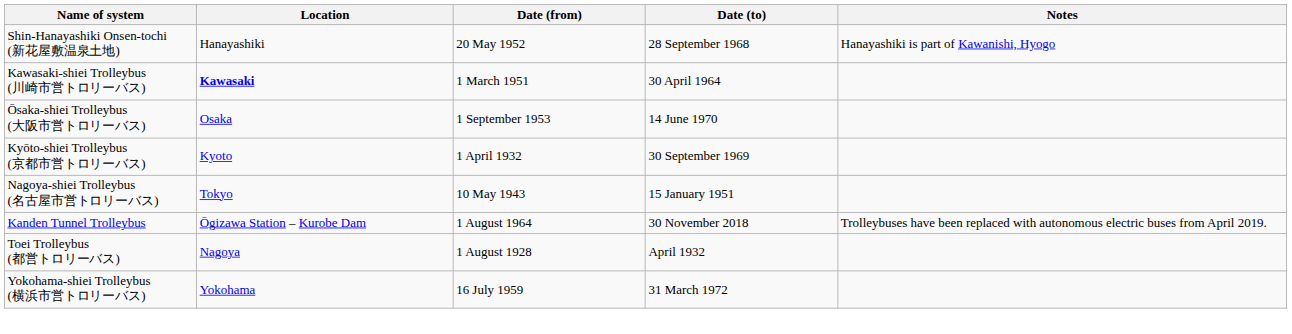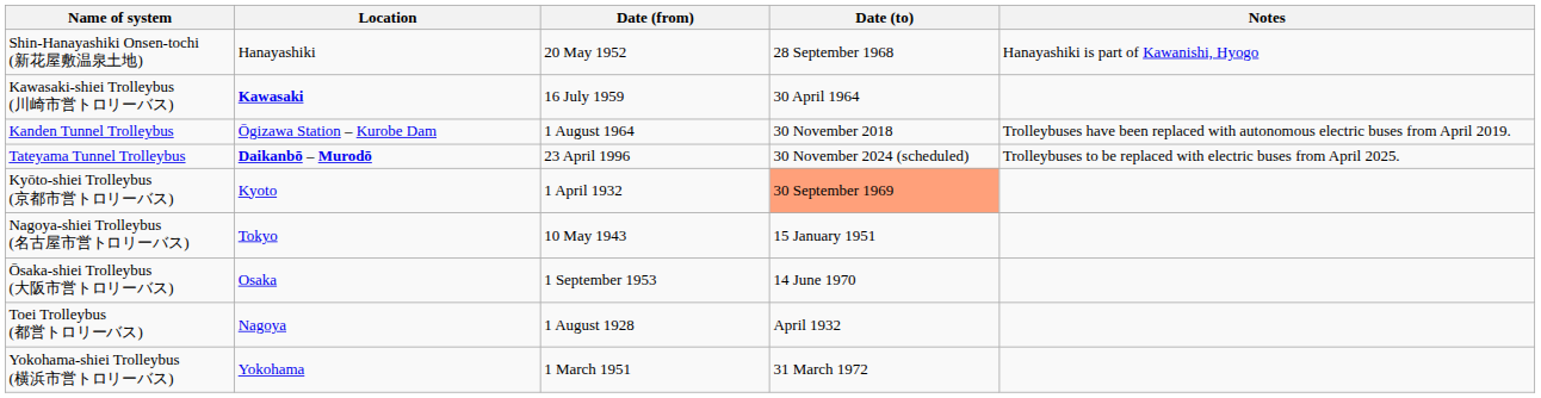Kawasaki-shiei Trolleybus (川崎市営トロリーバス) | Date (from): 1 March 1951 -> 16 July 1959
rows swapped: Kanden Tunnel Trolleybus <-> Ōsaka-shiei Trolleybus (大阪市営トロリーバス)
+ row: Tateyama Tunnel Trolleybus | Daikanbō – Murodō | 23 April 1996 | 30 November 2024 (scheduled) | Trolleybuses to be replaced with electric buses from April 2025.
Kyōto-shiei Trolleybus (京都市営トロリーバス) | Date (to): no background -> lightsalmon background
Yokohama-shiei Trolleybus (横浜市営トロリーバス) | Date (from): 16 July 1959 -> 1 March 1951
